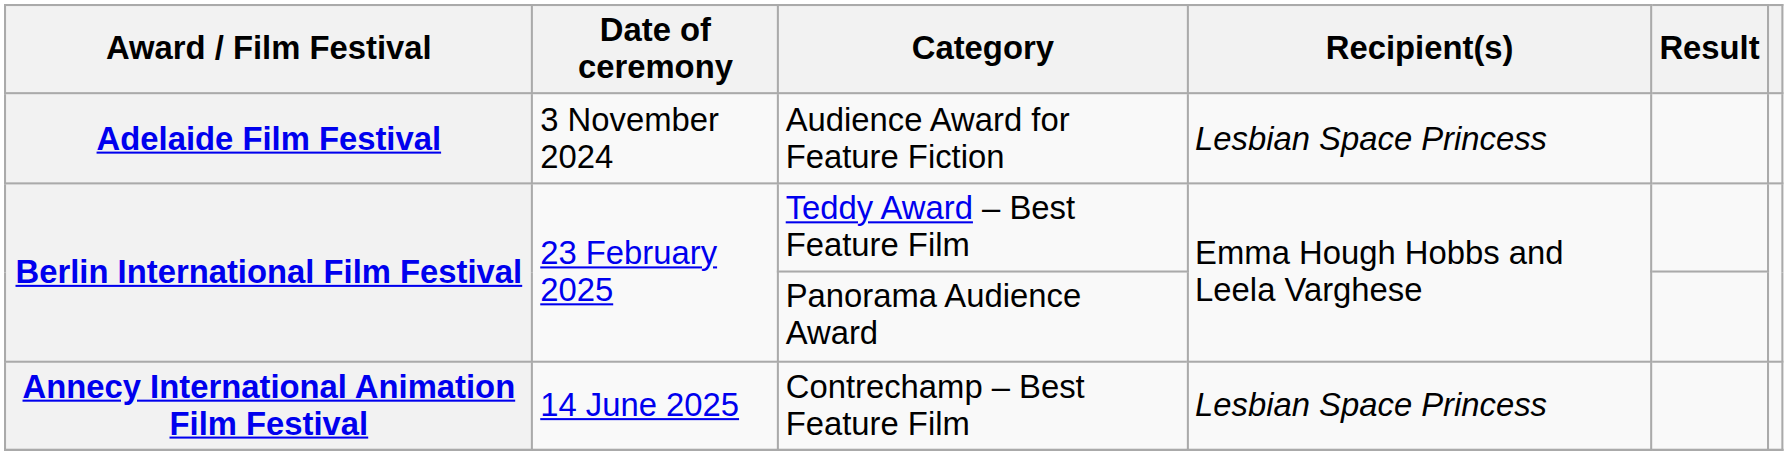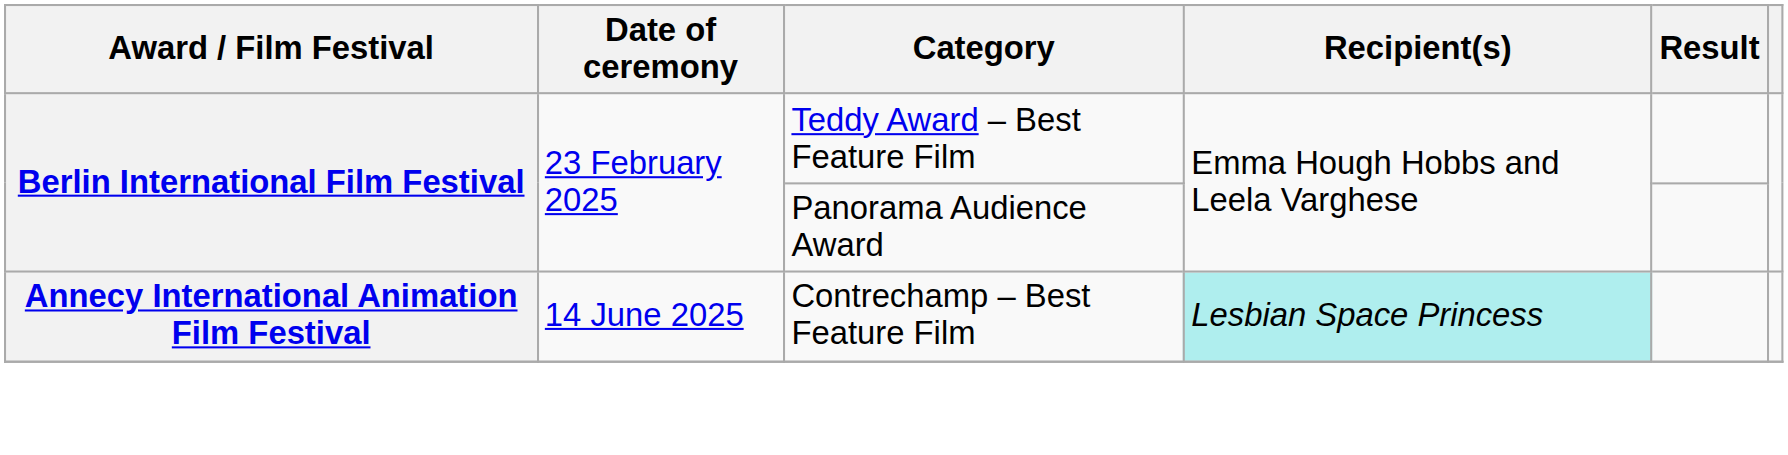- row: Adelaide Film Festival | 3 November 2024 | Audience Award for Feature Fiction | Lesbian Space Princess
Contrechamp – Best Feature Film | Recipient(s): no background -> paleturquoise background
